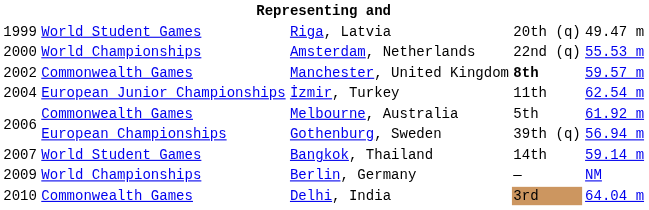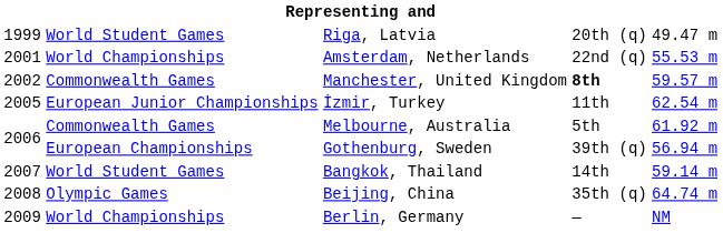Amsterdam, Netherlands | column 1: 2000 -> 2001
İzmir, Turkey | column 1: 2004 -> 2005
+ row: 2008 | Olympic Games | Beijing, China | 35th (q) | 64.74 m
- row: 2010 | Commonwealth Games | Delhi, India | 3rd | 64.04 m
